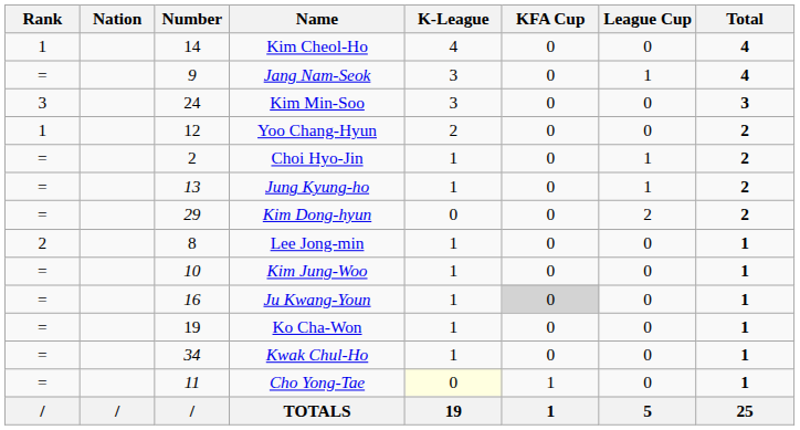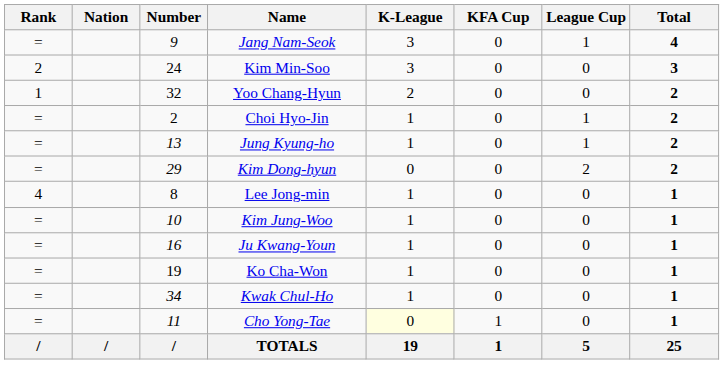- row: 1 | 14 | Kim Cheol-Ho | 4 | 0 | 0 | 4
Kim Min-Soo | Rank: 3 -> 2
Yoo Chang-Hyun | Number: 12 -> 32
Lee Jong-min | Rank: 2 -> 4
Ju Kwang-Youn | KFA Cup: lightgrey background -> no background
